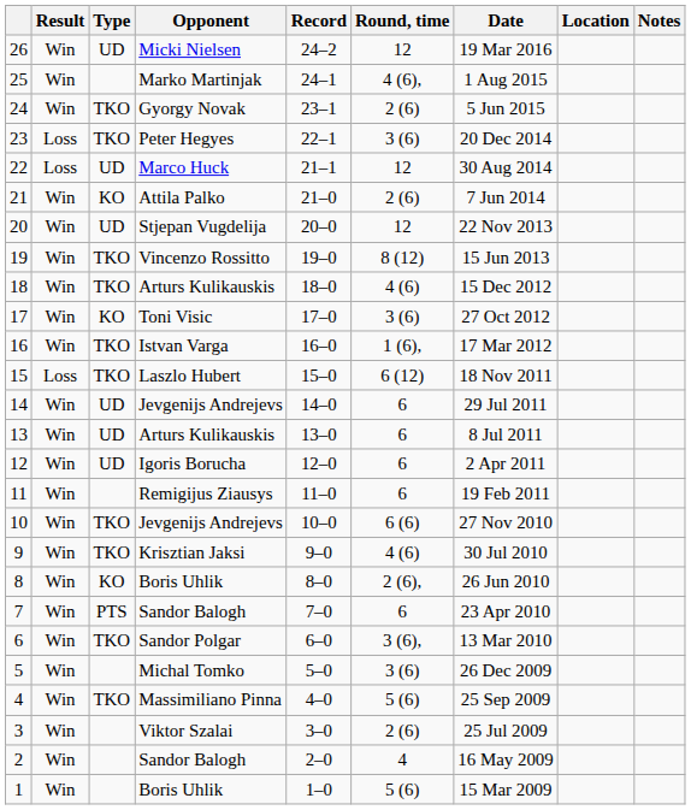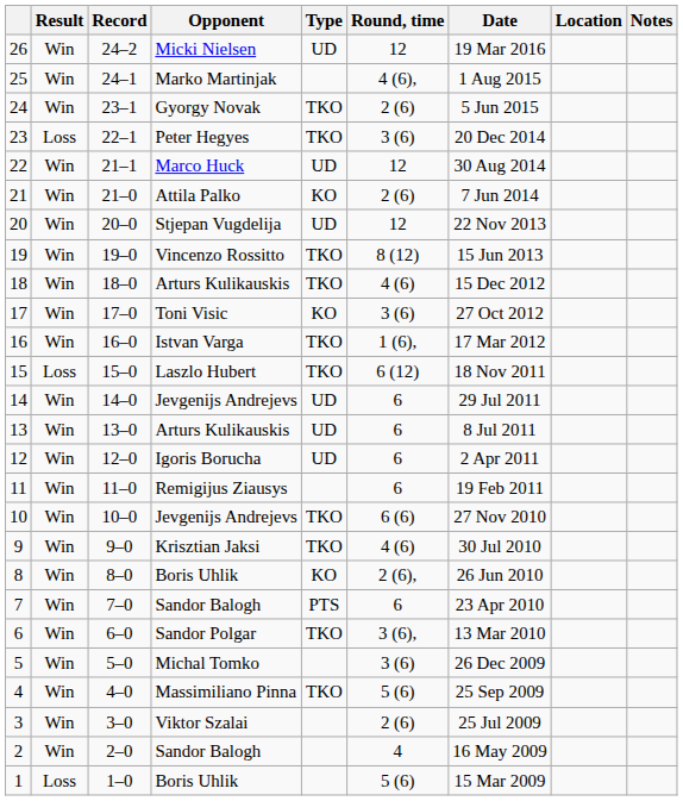columns swapped: Record <-> Type
22 | Result: Loss -> Win
1 | Result: Win -> Loss
